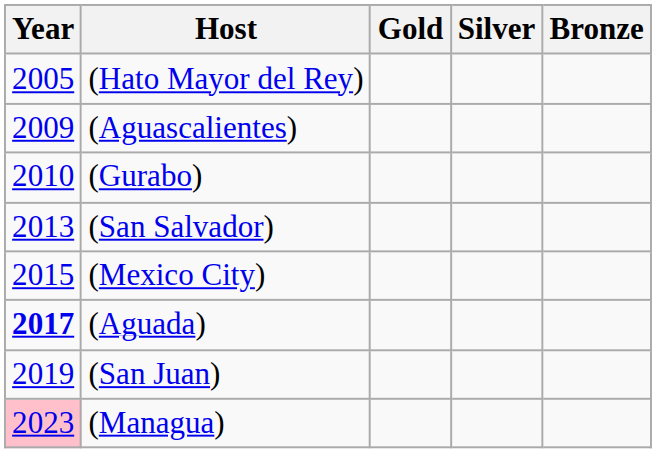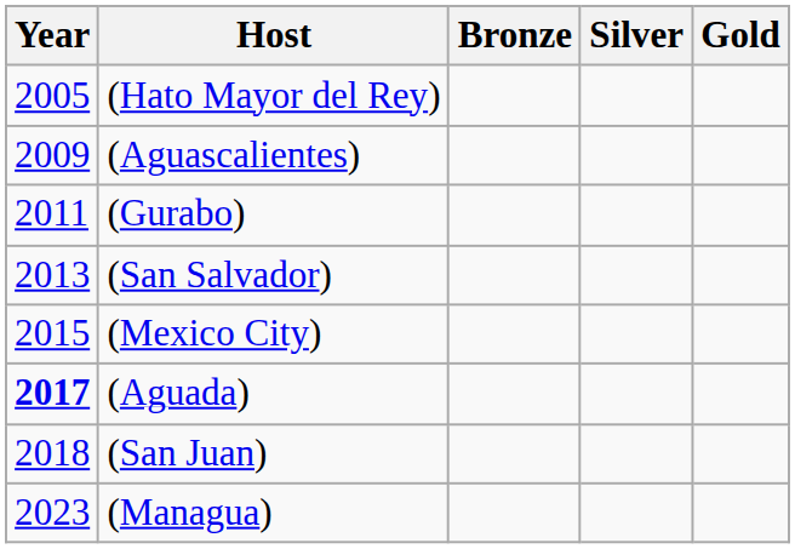columns swapped: Gold <-> Bronze
(Gurabo) | Year: 2010 -> 2011
(San Juan) | Year: 2019 -> 2018
(Managua) | Year: pink background -> no background
